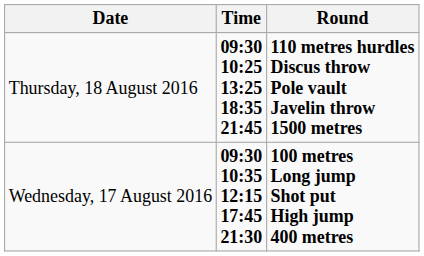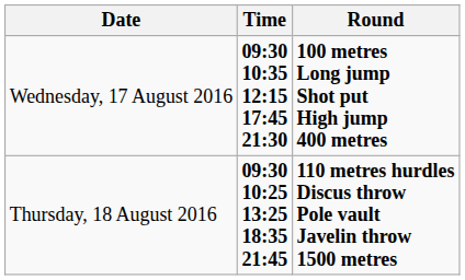rows swapped: Wednesday, 17 August 2016 <-> Thursday, 18 August 2016
